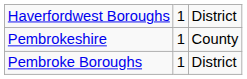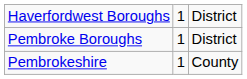rows swapped: Pembroke Boroughs <-> Pembrokeshire
